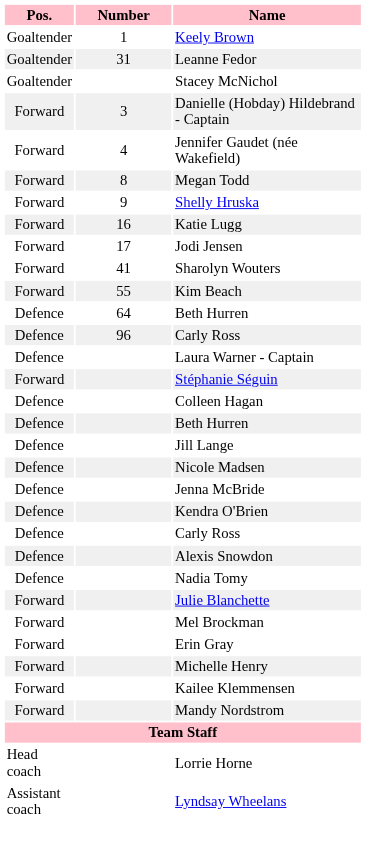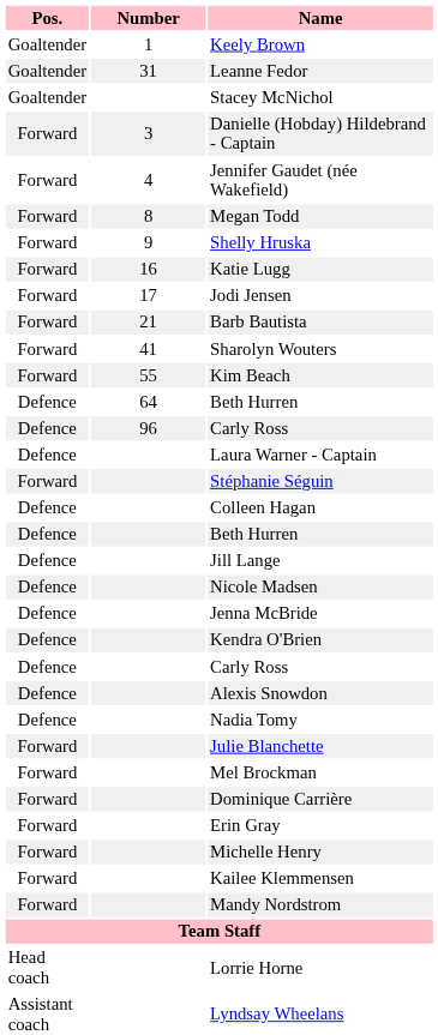+ row: Forward | 21 | Barb Bautista
+ row: Forward | Dominique Carrière
